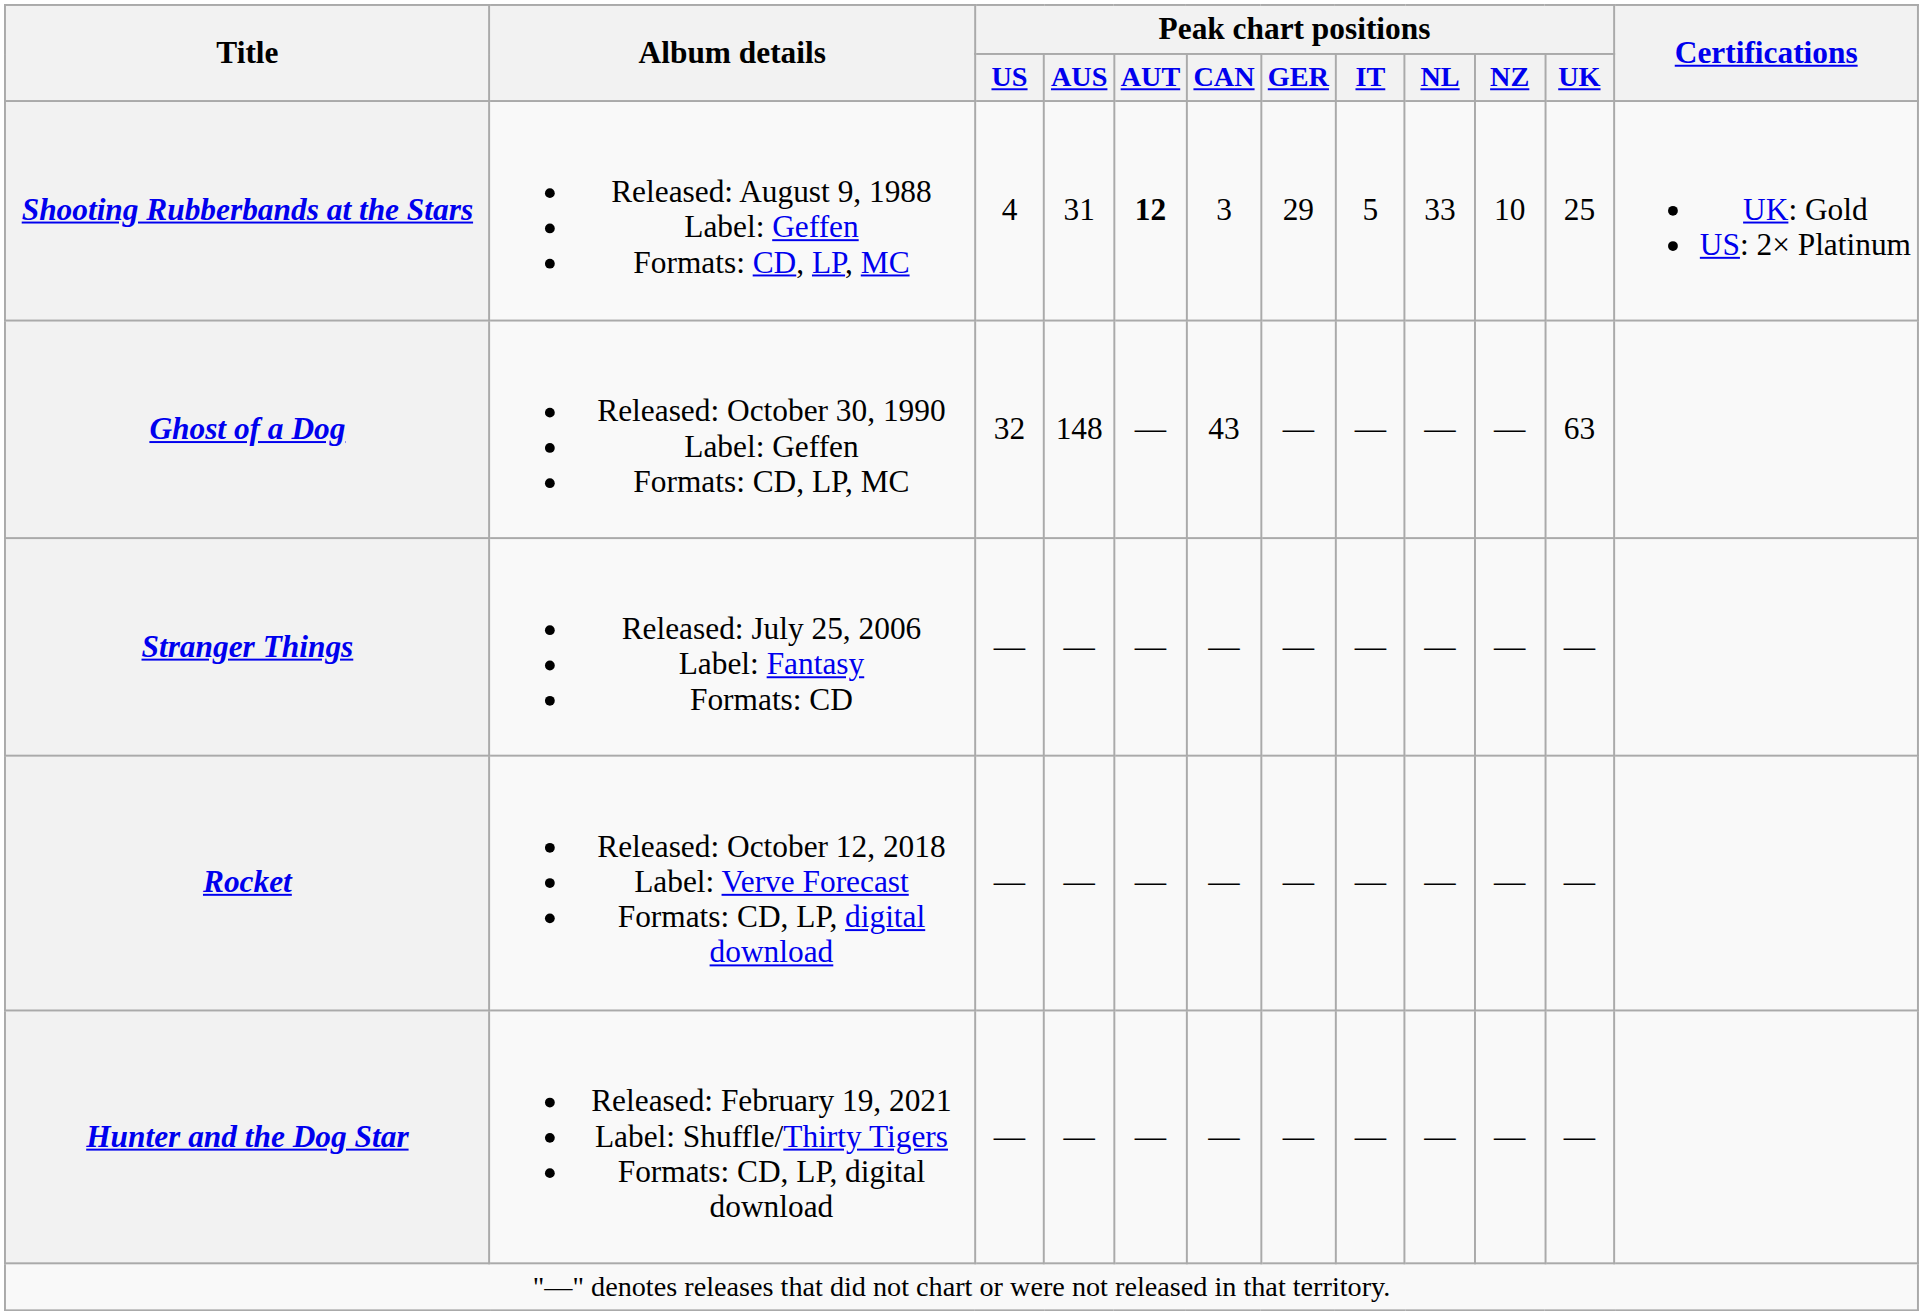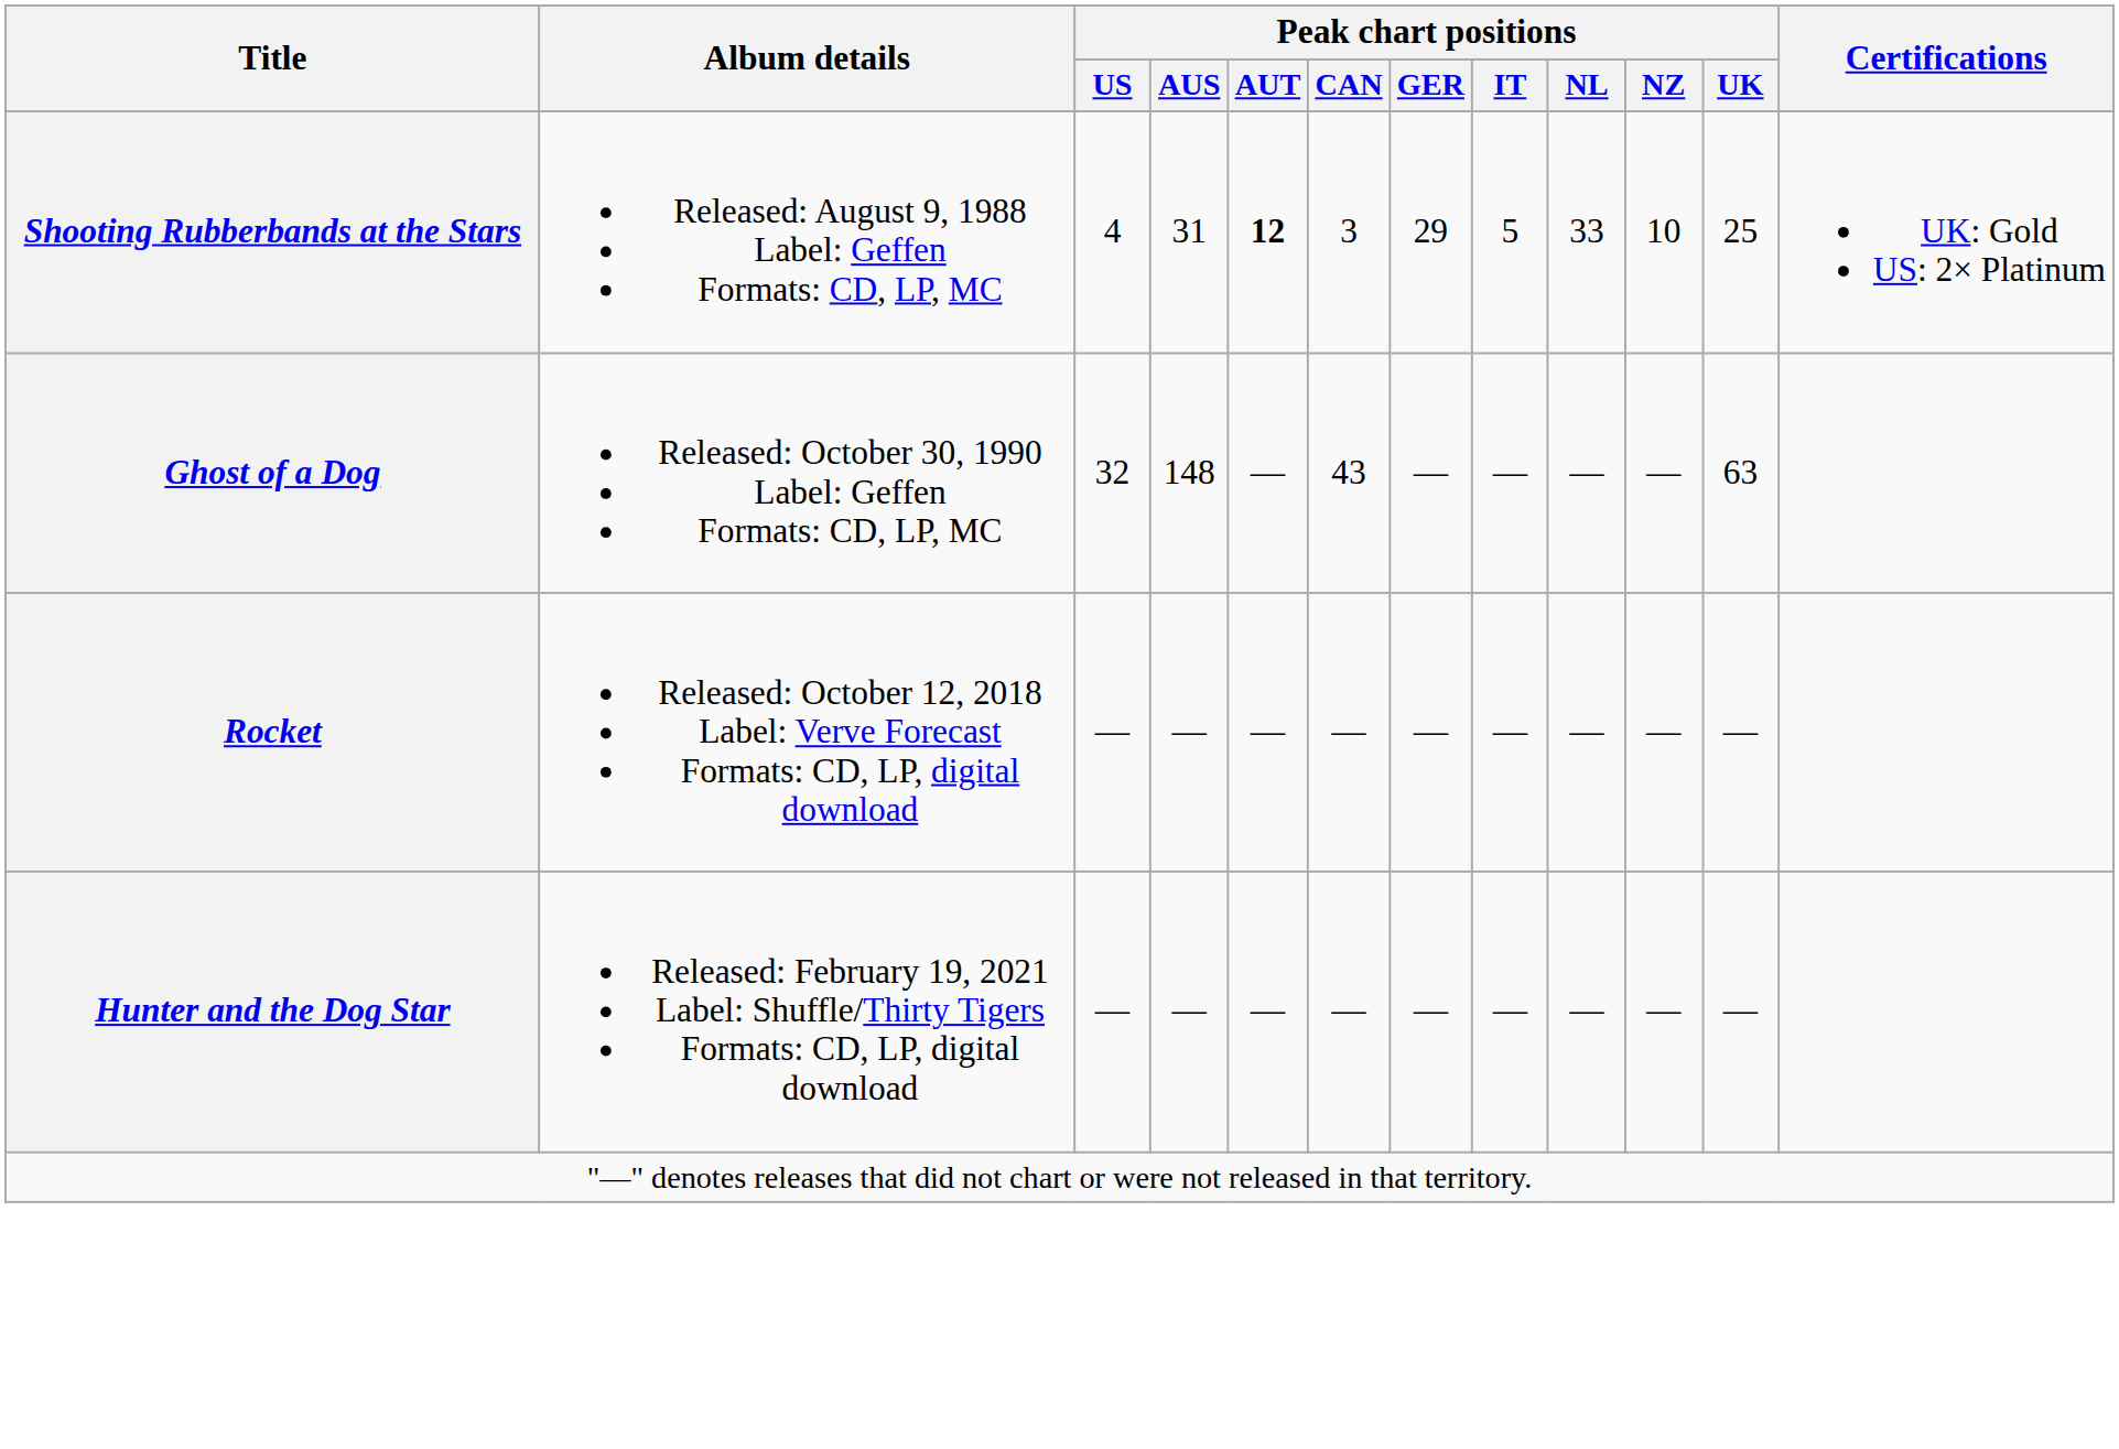- row: Stranger Things | Released: July 25, 2006 Label: Fantasy Formats: CD | — | — | — | — | — | — | — | — | —
